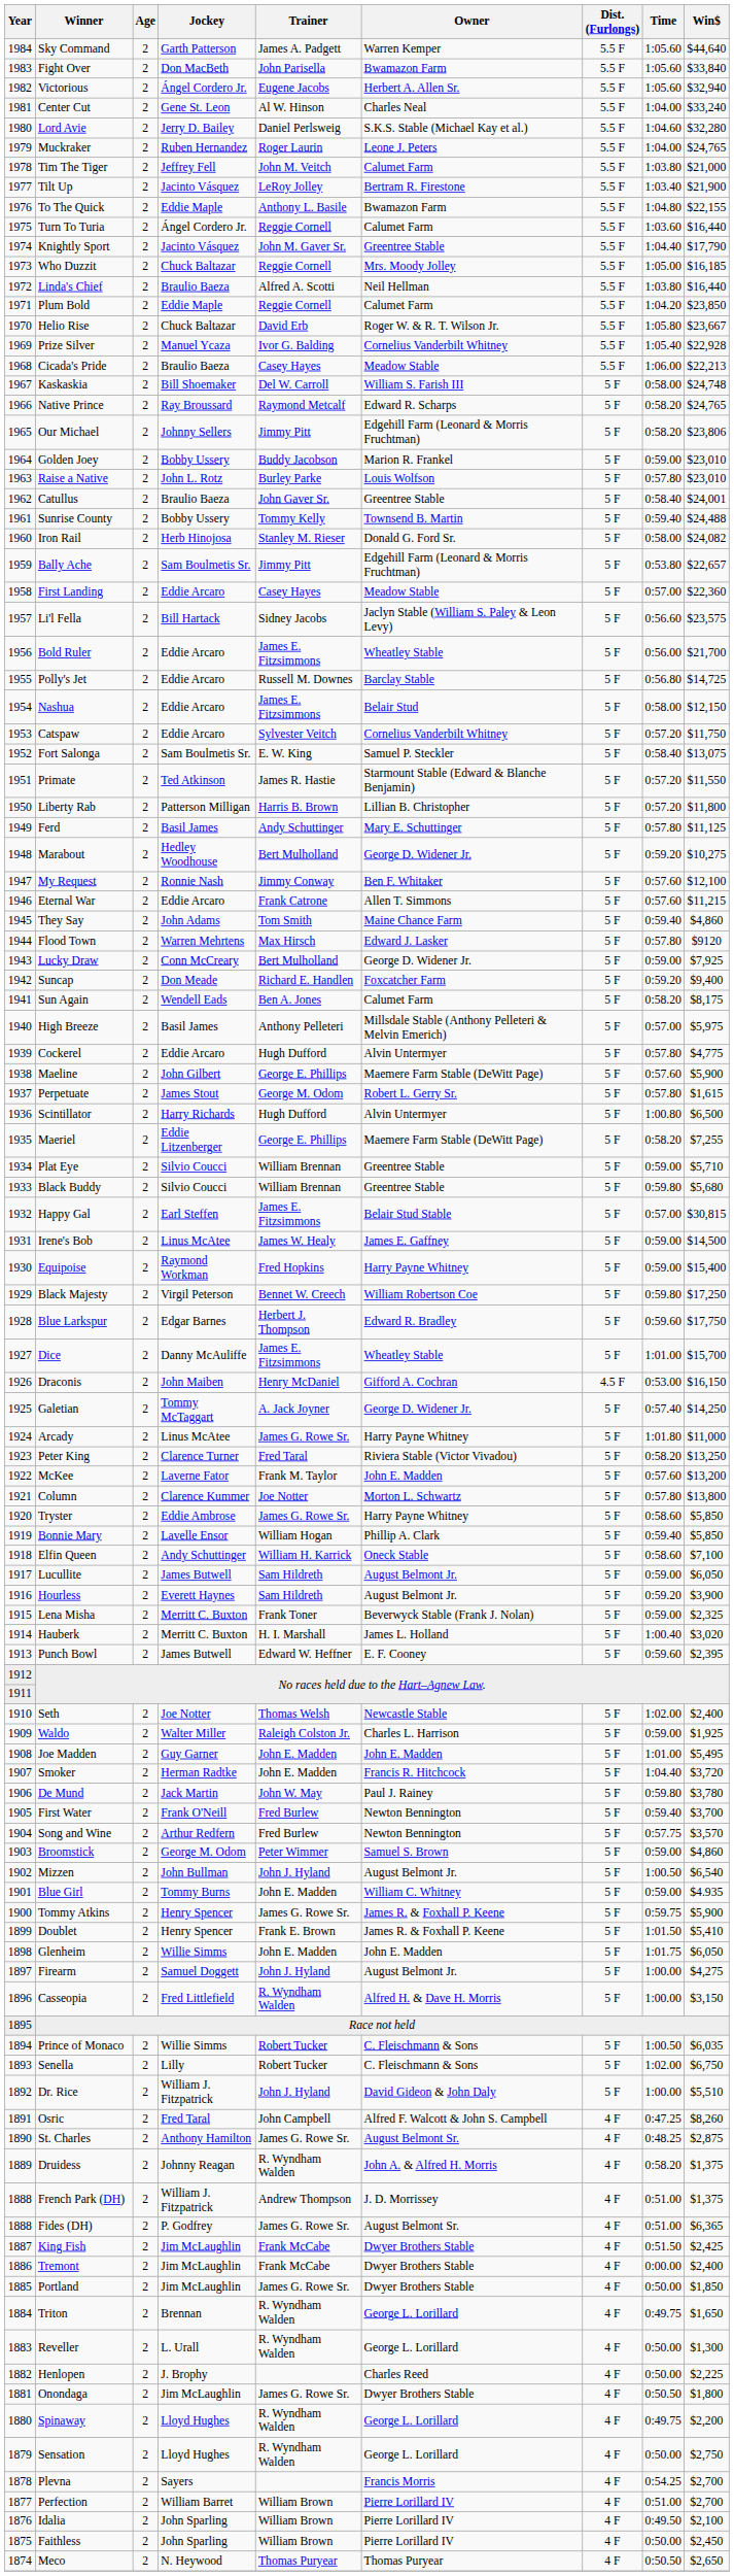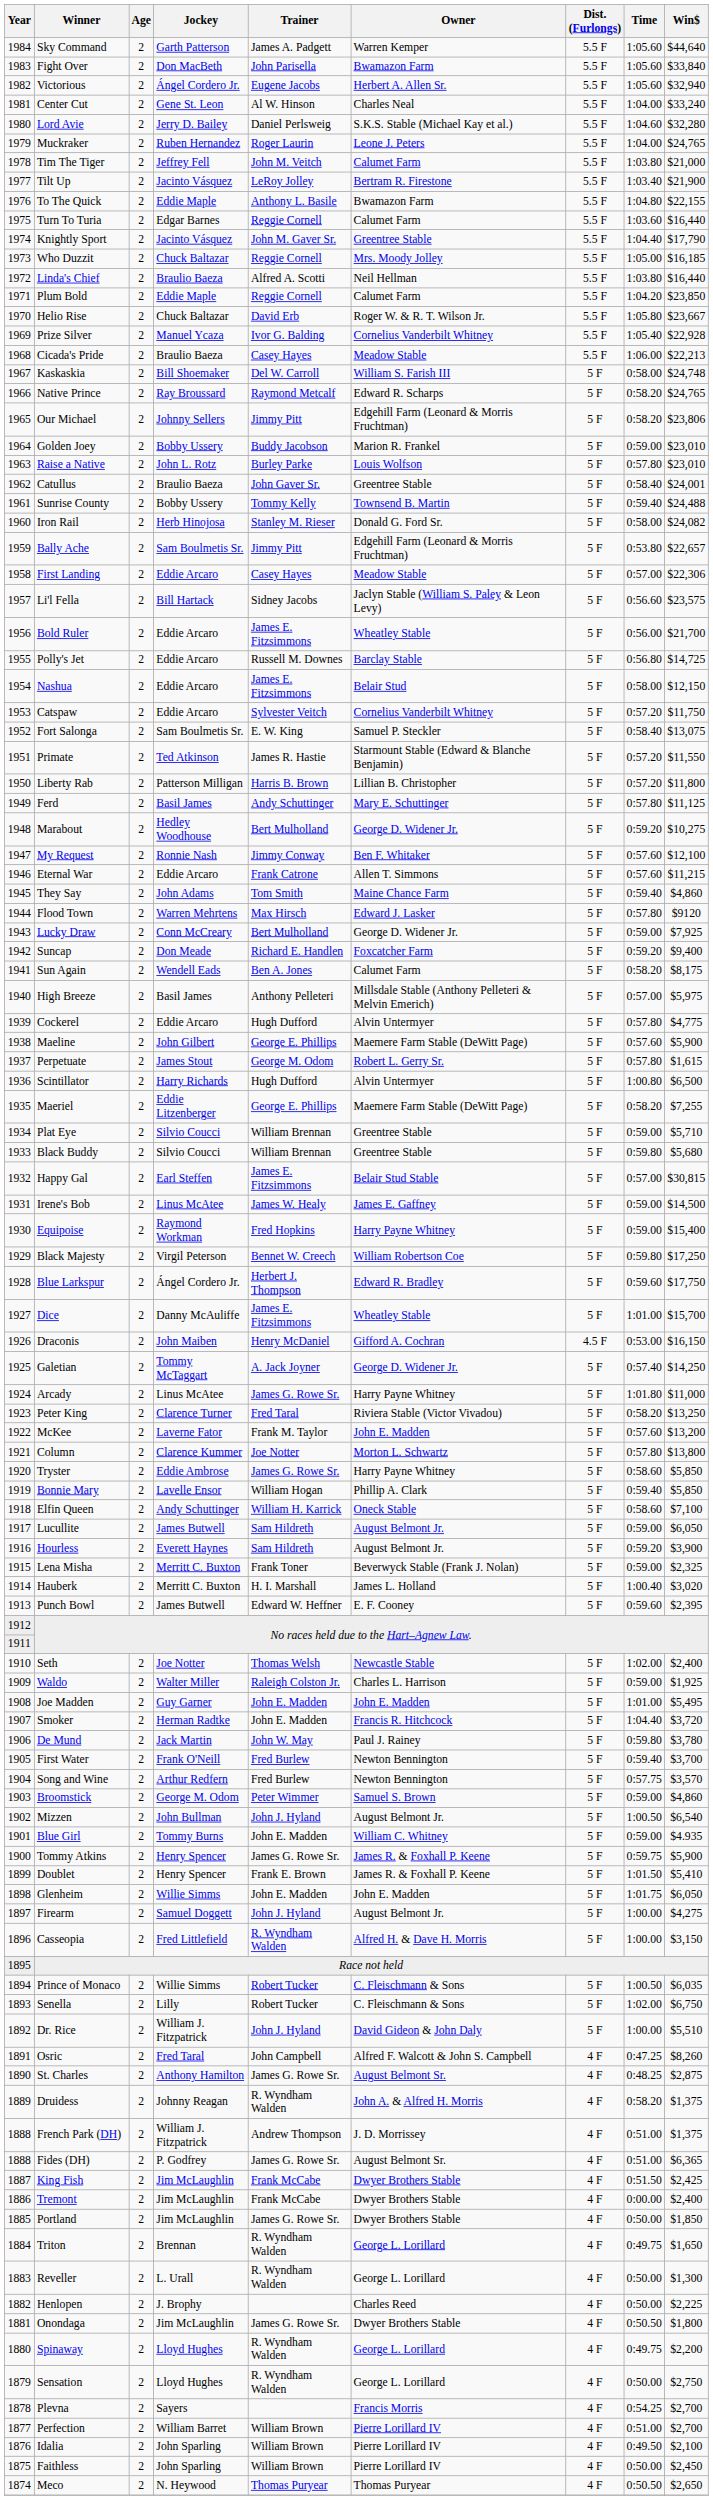Turn To Turia | Jockey: Ángel Cordero Jr. -> Edgar Barnes
First Landing | Win$: $22,360 -> $22,306
Blue Larkspur | Jockey: Edgar Barnes -> Ángel Cordero Jr.
